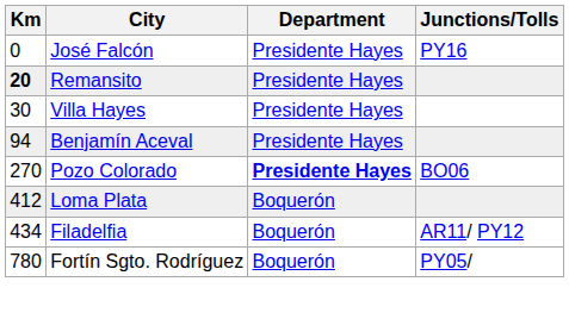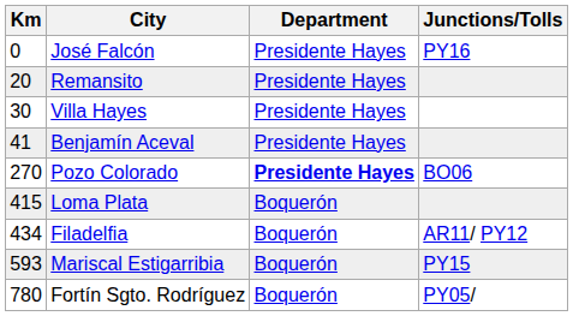Remansito | Km: bold -> normal
Benjamín Aceval | Km: 94 -> 41
Loma Plata | Km: 412 -> 415
+ row: 593 | Mariscal Estigarribia | Boquerón | PY15
